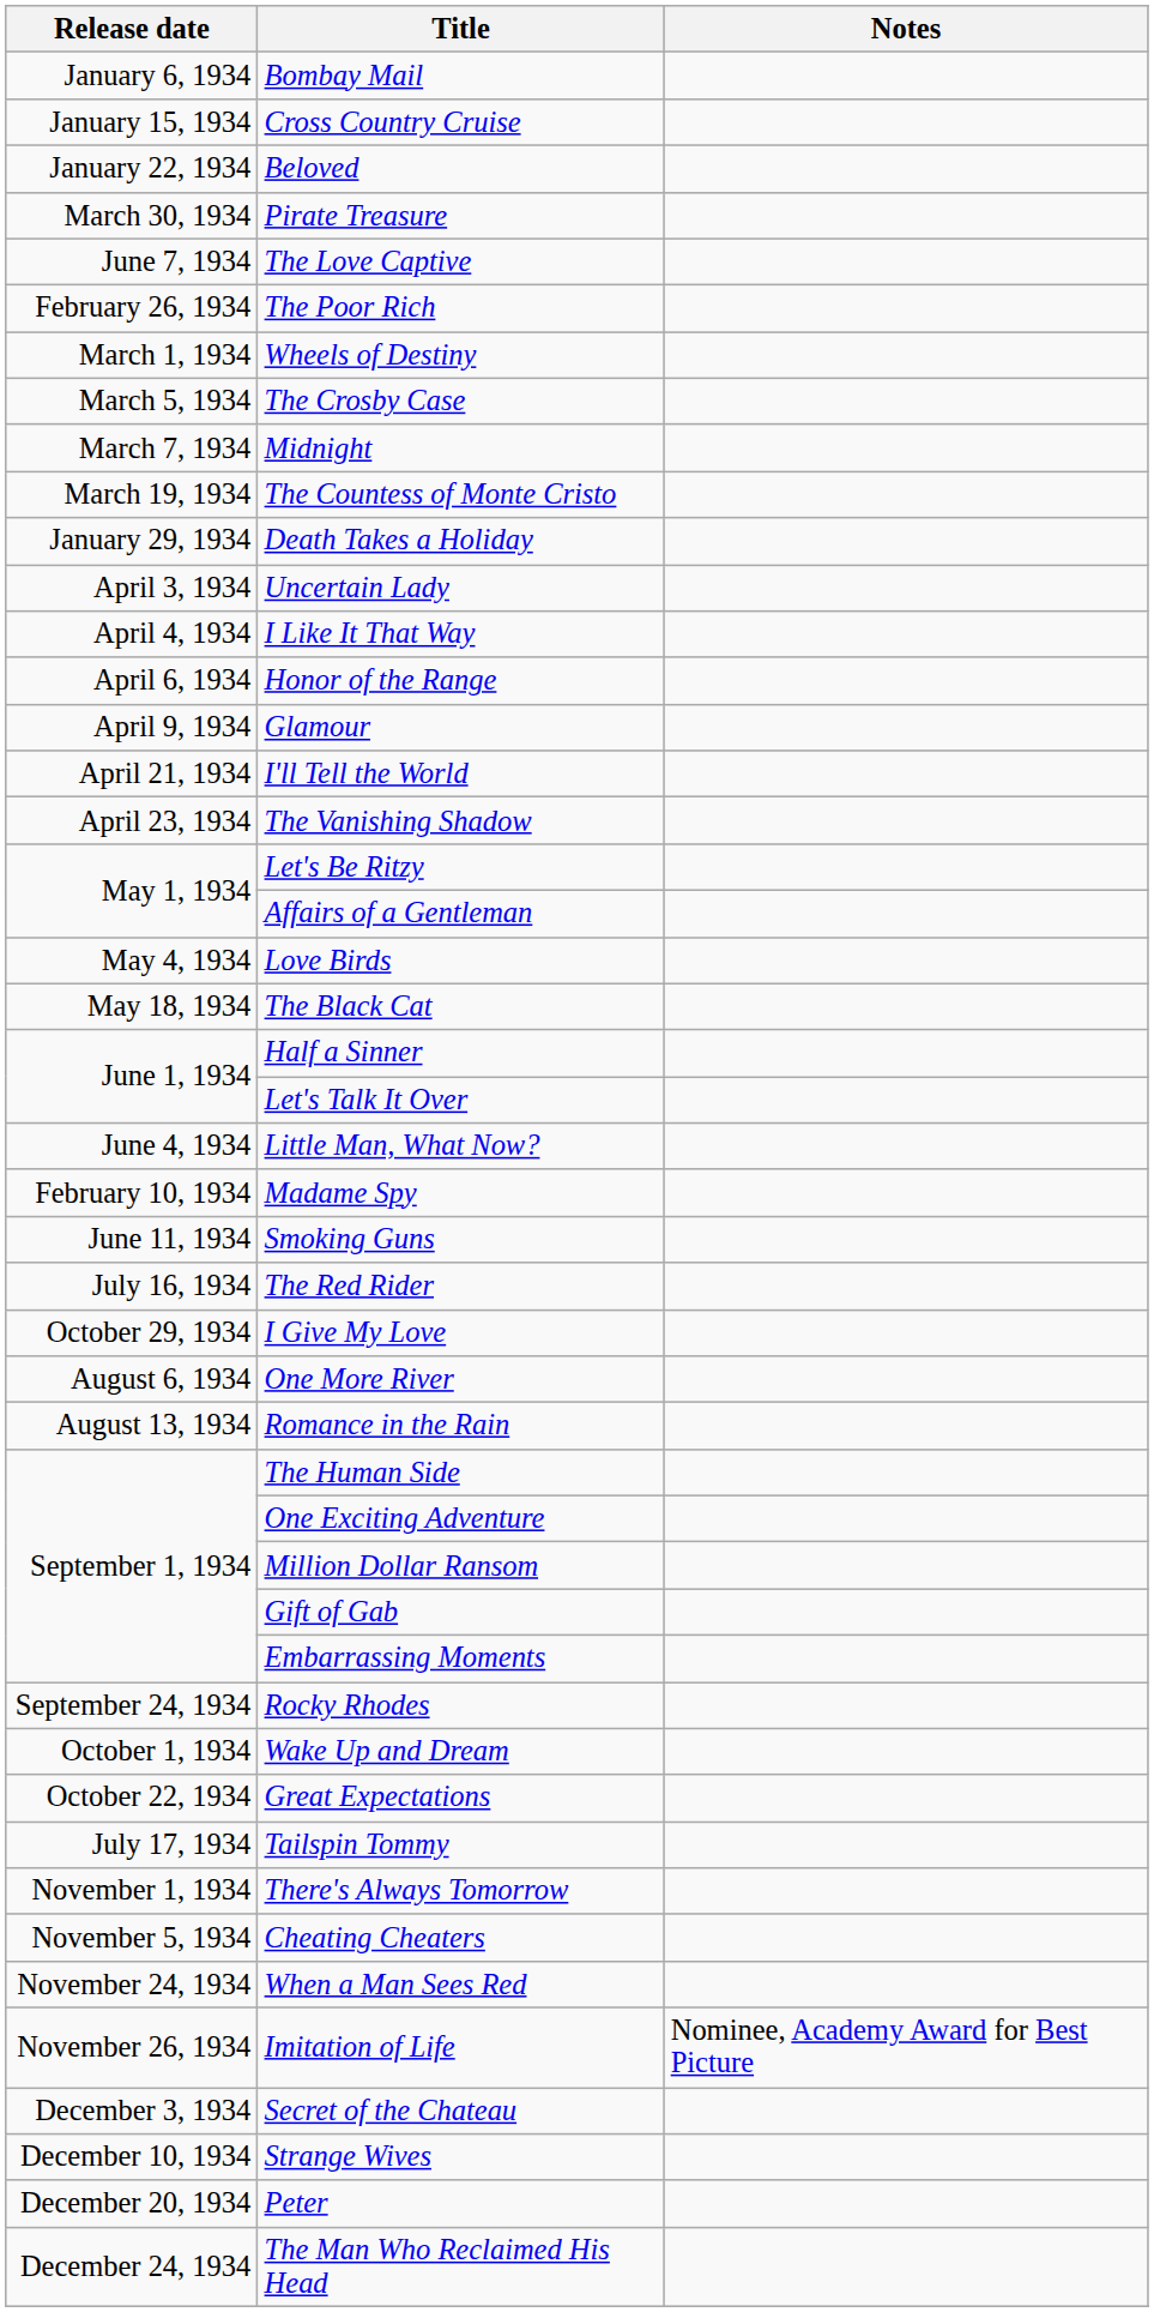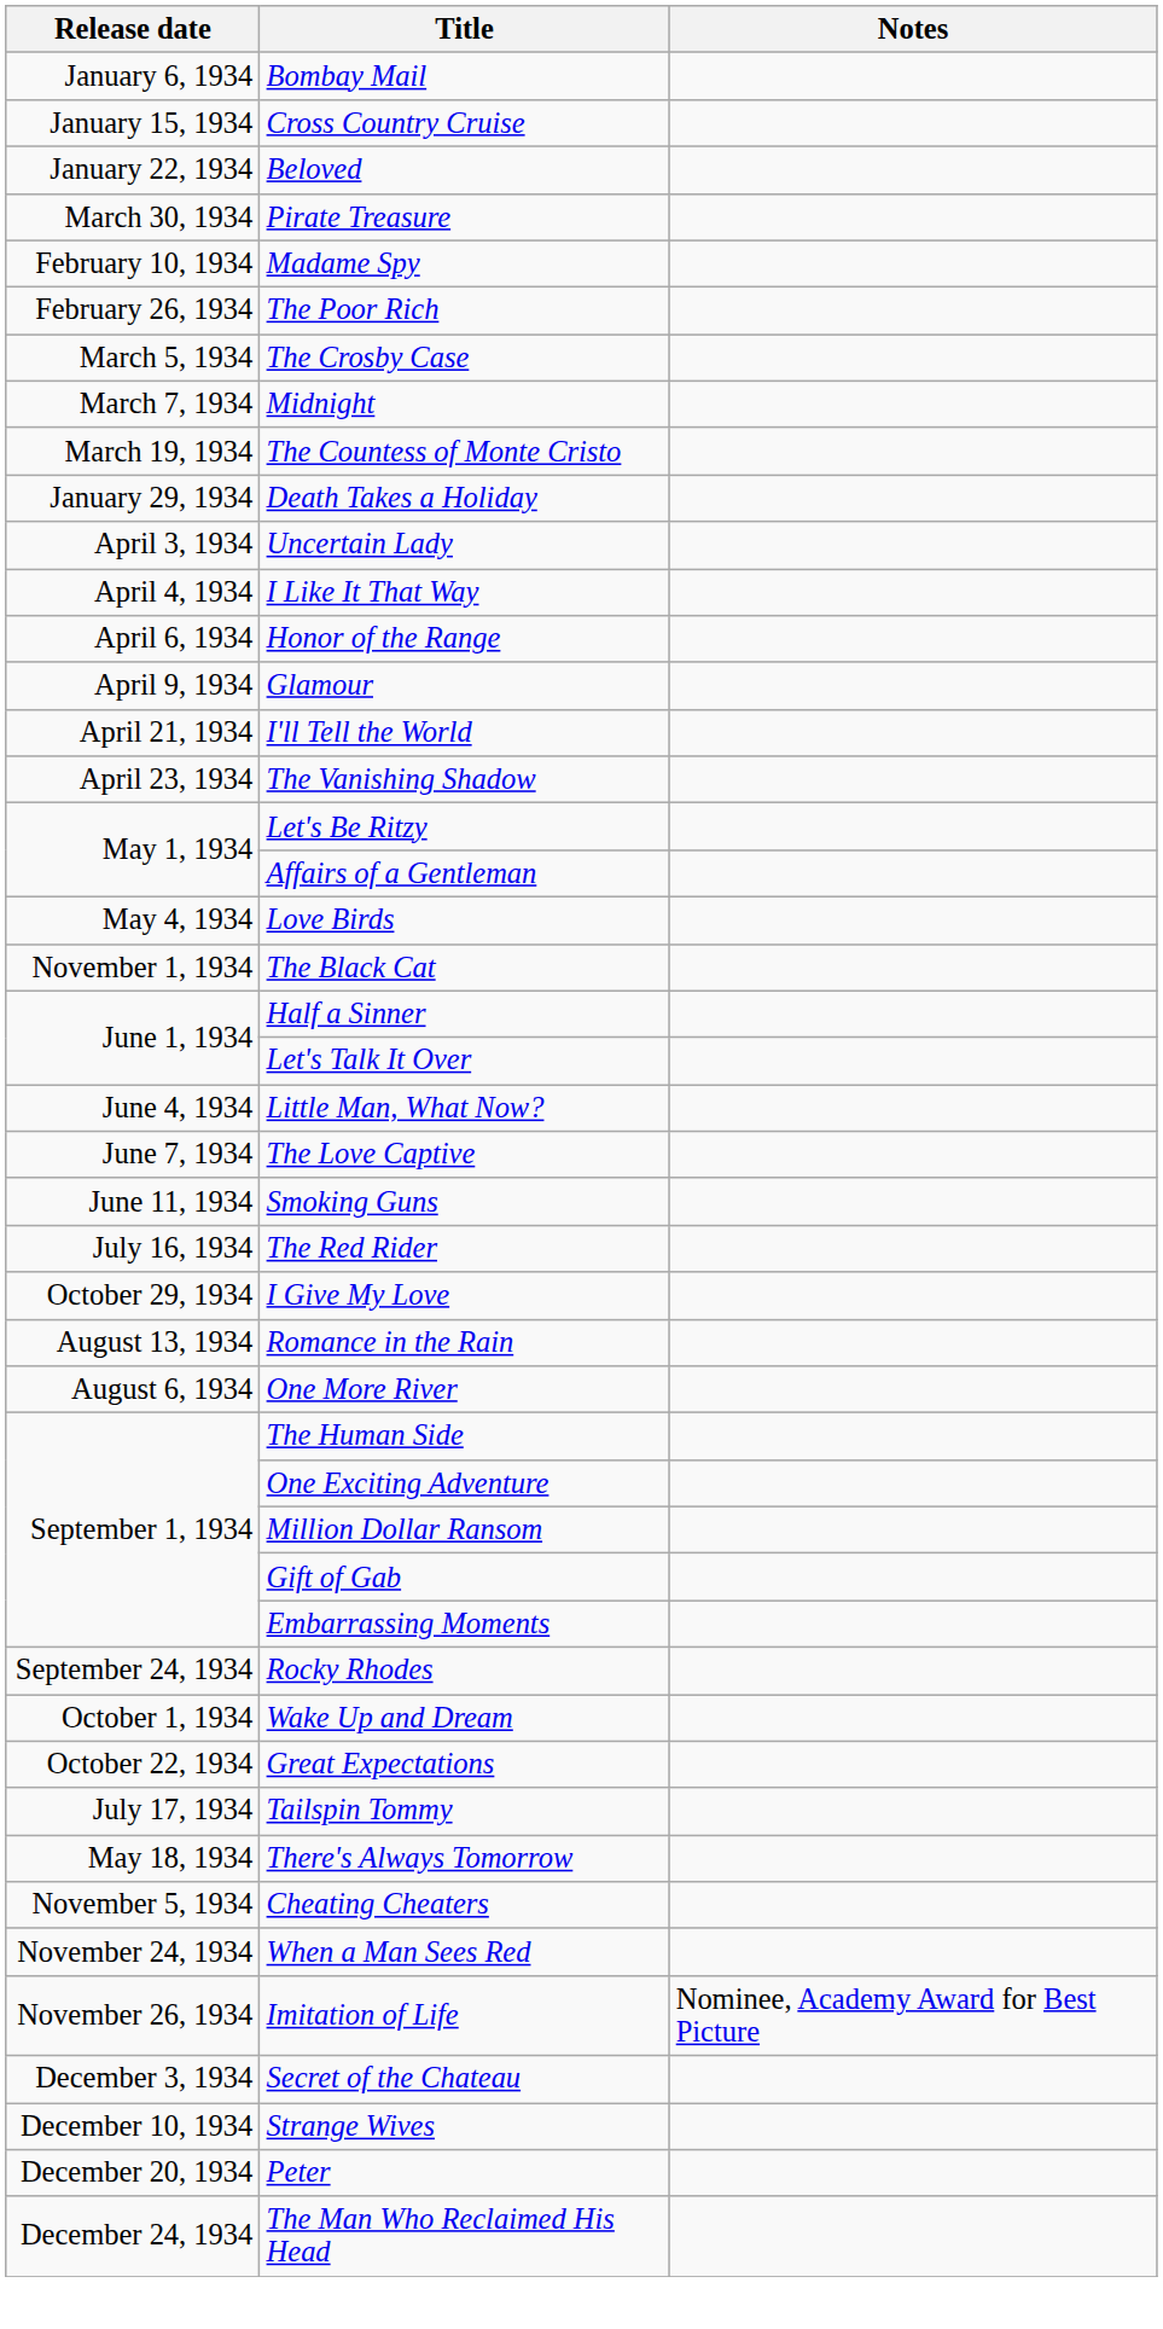rows swapped: Madame Spy <-> The Love Captive
- row: March 1, 1934 | Wheels of Destiny
The Black Cat | Release date: May 18, 1934 -> November 1, 1934
rows swapped: One More River <-> Romance in the Rain
There's Always Tomorrow | Release date: November 1, 1934 -> May 18, 1934
